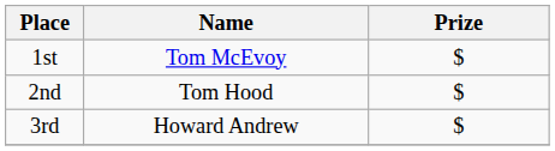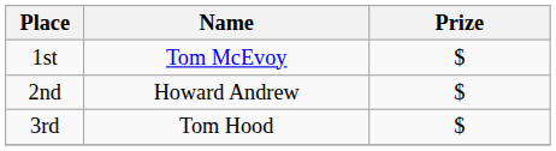2nd | Name: Tom Hood -> Howard Andrew
3rd | Name: Howard Andrew -> Tom Hood
